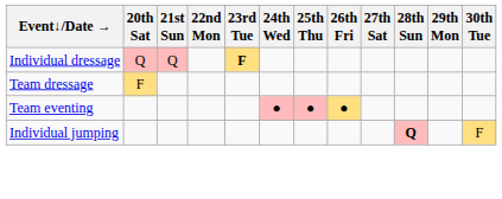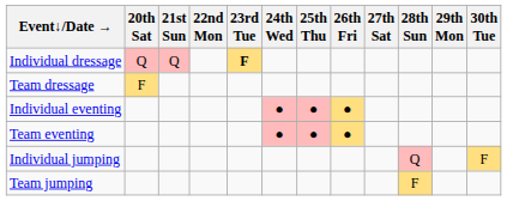+ row: Individual eventing | ● | ● | ●
Individual jumping | 28th Sun: bold -> normal
+ row: Team jumping | F
